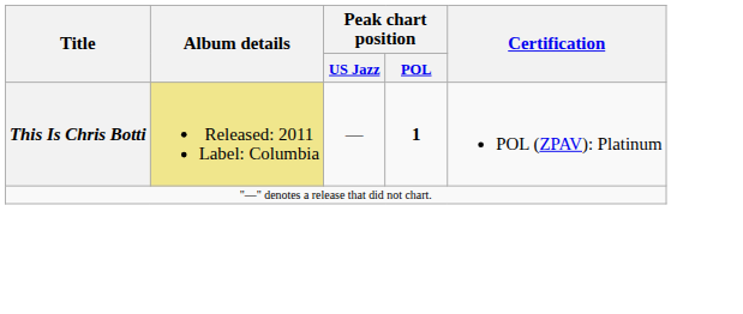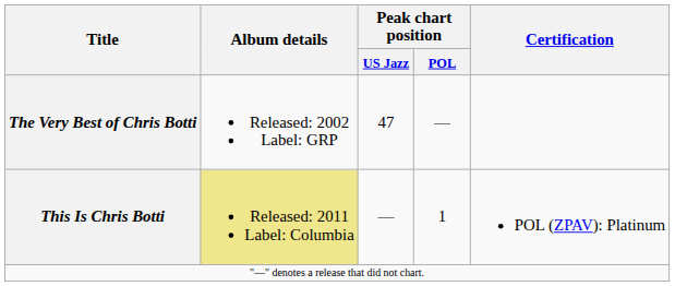+ row: The Very Best of Chris Botti | Released: 2002 Label: GRP | 47 | —
This Is Chris Botti | Peak chart position / POL: bold -> normal
